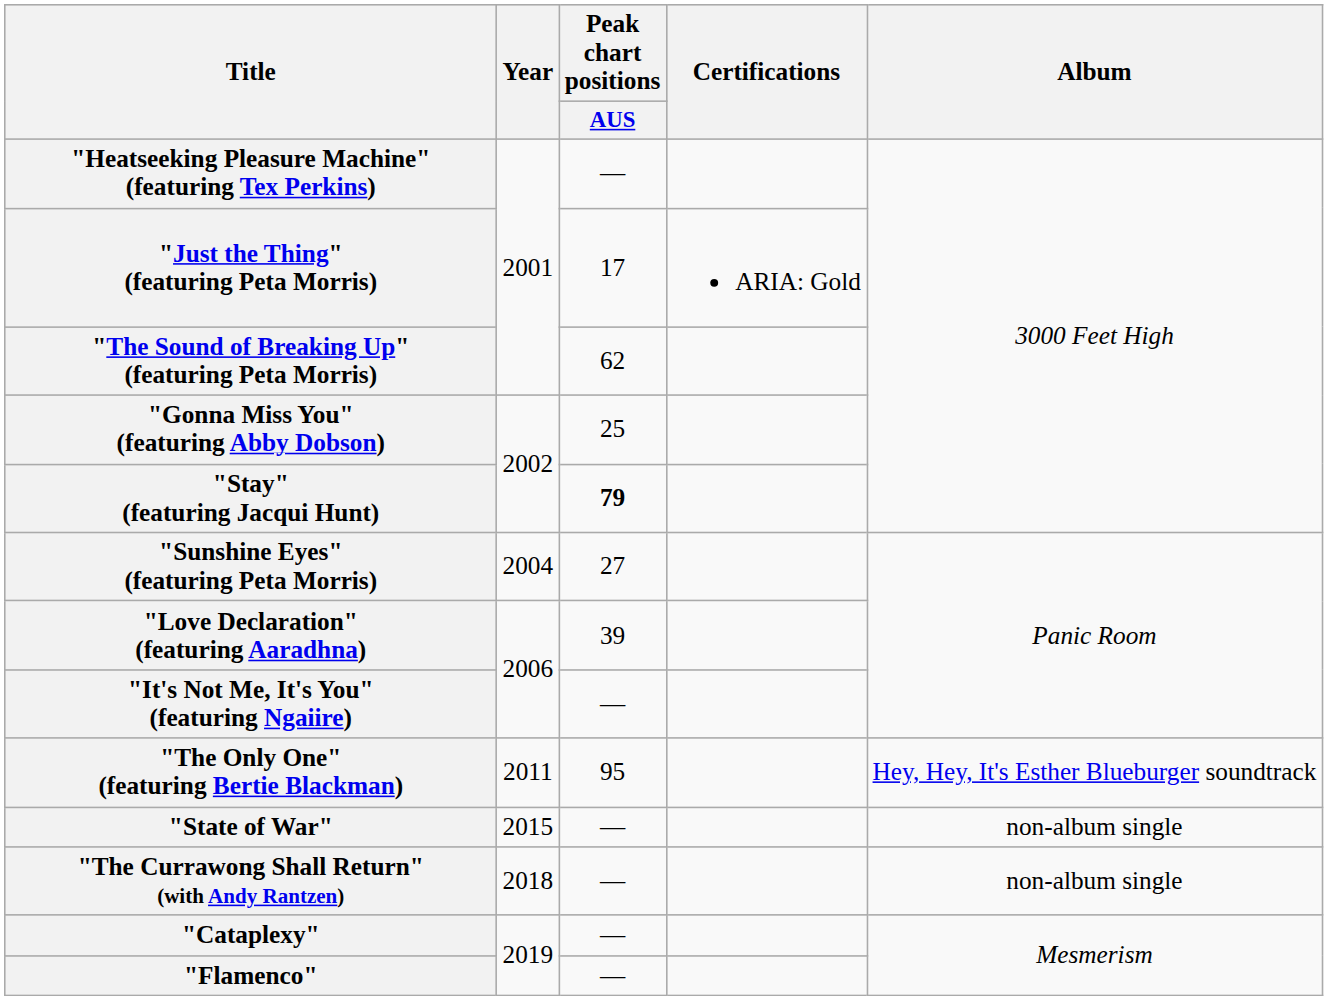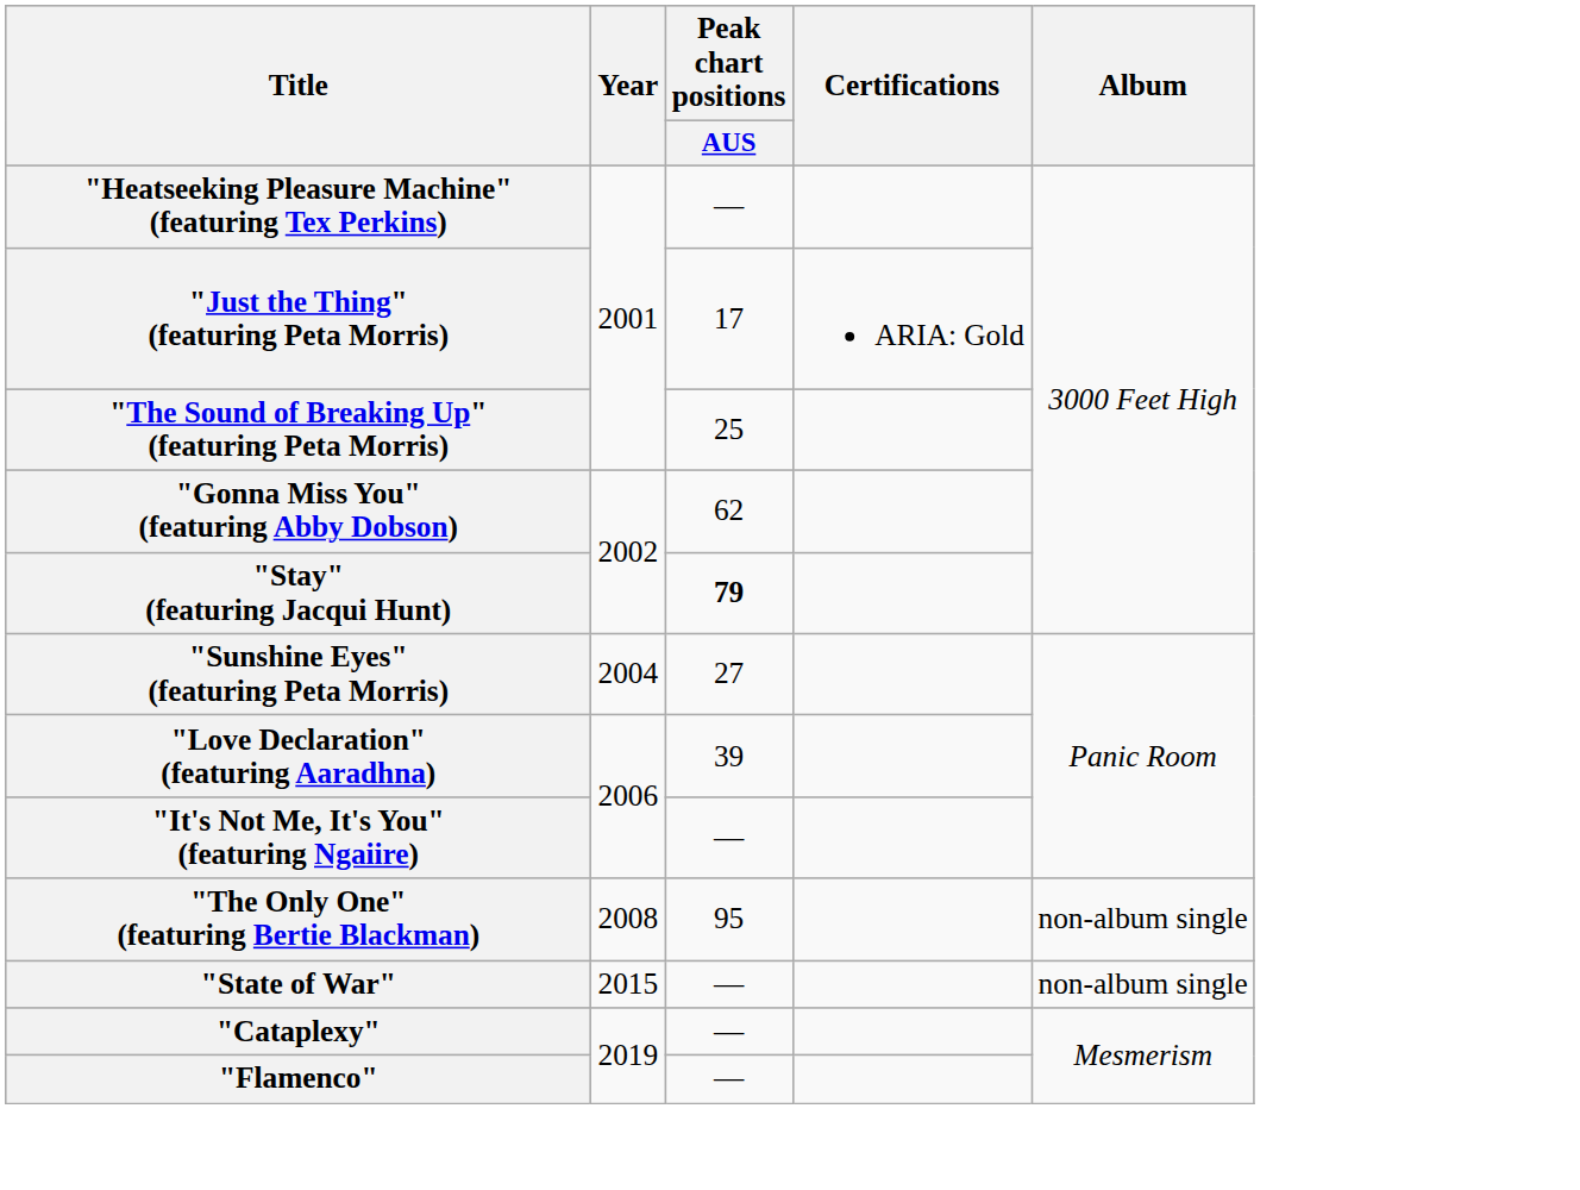"The Sound of Breaking Up" (featuring Peta Morris) | Peak chart positions / AUS: 62 -> 25
"Gonna Miss You" (featuring Abby Dobson) | Peak chart positions / AUS: 25 -> 62
"The Only One" (featuring Bertie Blackman) | Year: 2011 -> 2008
"The Only One" (featuring Bertie Blackman) | Album: Hey, Hey, It's Esther Blueburger soundtrack -> non-album single
- row: "The Currawong Shall Return" (with Andy Rantzen) | 2018 | — | non-album single
